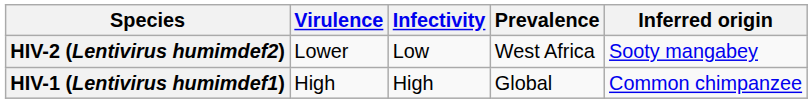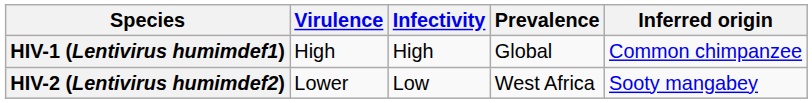rows swapped: HIV-1 (Lentivirus humimdef1) <-> HIV-2 (Lentivirus humimdef2)
